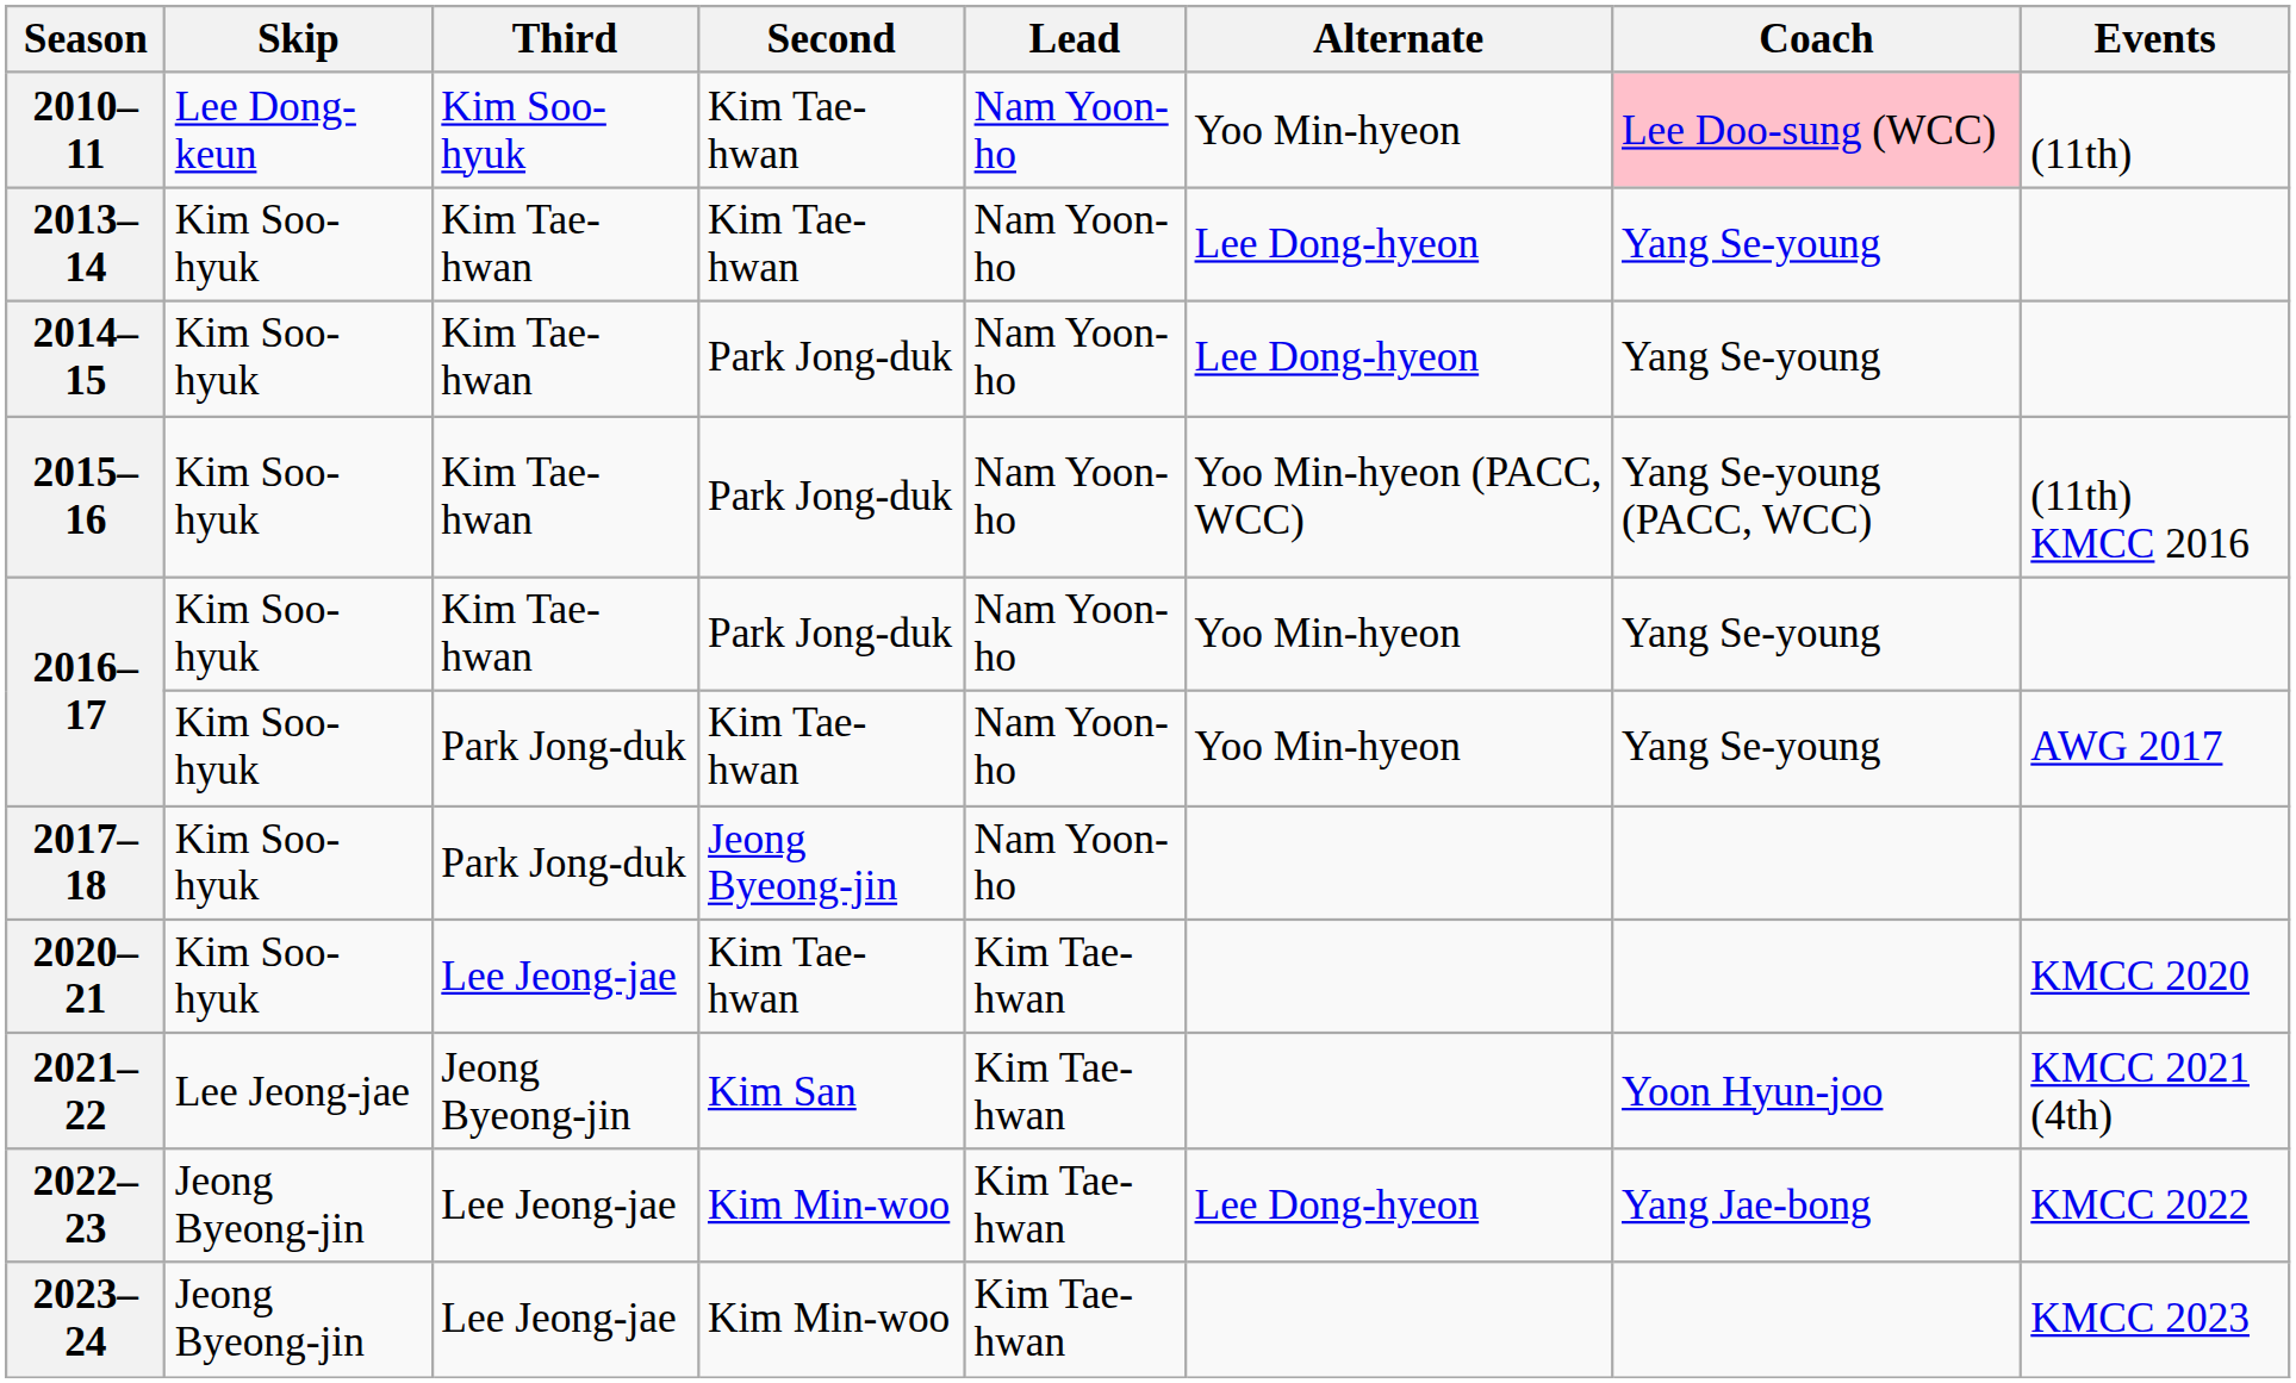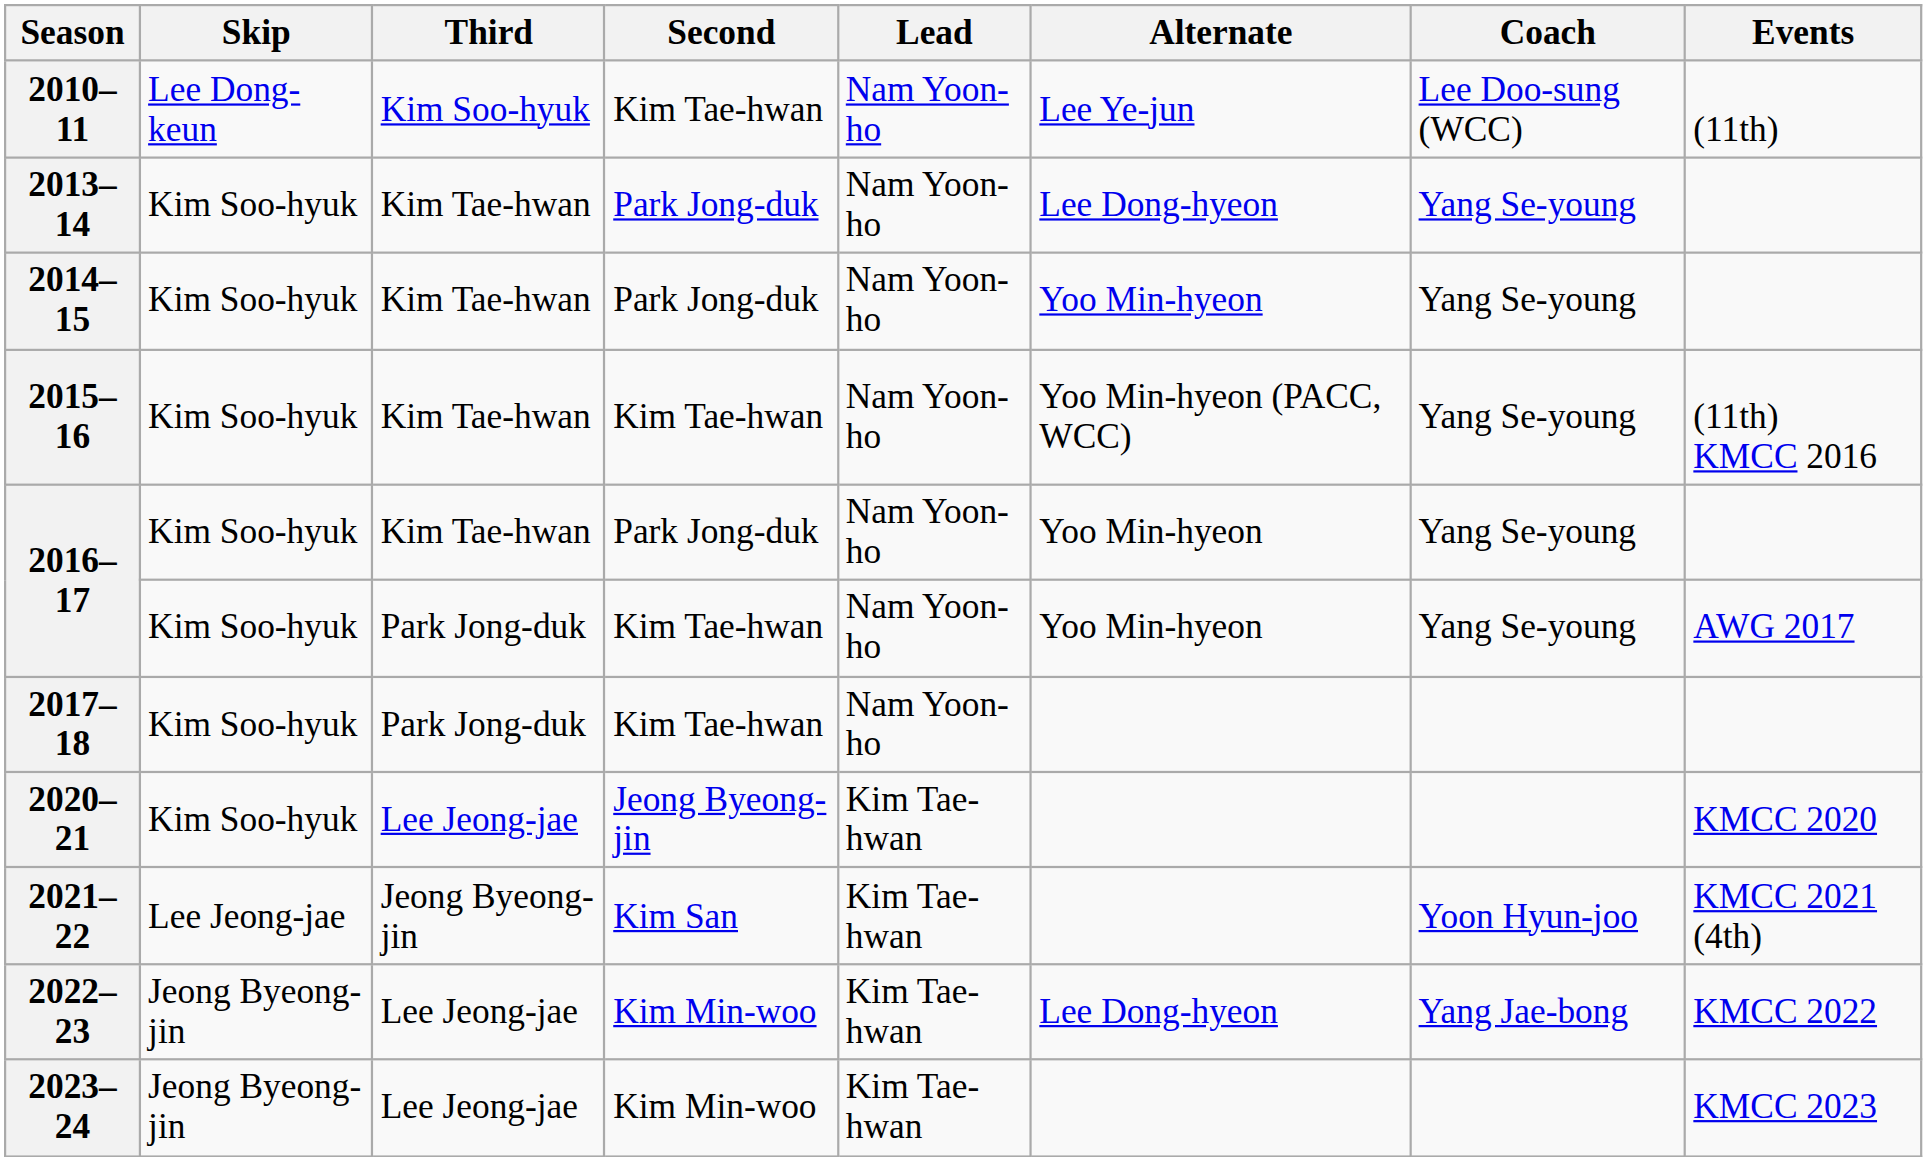2010–11 | Alternate: Yoo Min-hyeon -> Lee Ye-jun
2010–11 | Coach: pink background -> no background
2013–14 | Second: Kim Tae-hwan -> Park Jong-duk
2014–15 | Alternate: Lee Dong-hyeon -> Yoo Min-hyeon
2015–16 | Second: Park Jong-duk -> Kim Tae-hwan
2015–16 | Coach: Yang Se-young (PACC, WCC) -> Yang Se-young
2017–18 | Second: Jeong Byeong-jin -> Kim Tae-hwan
2020–21 | Second: Kim Tae-hwan -> Jeong Byeong-jin
